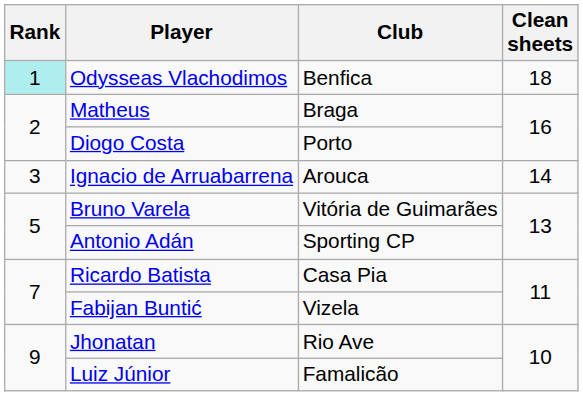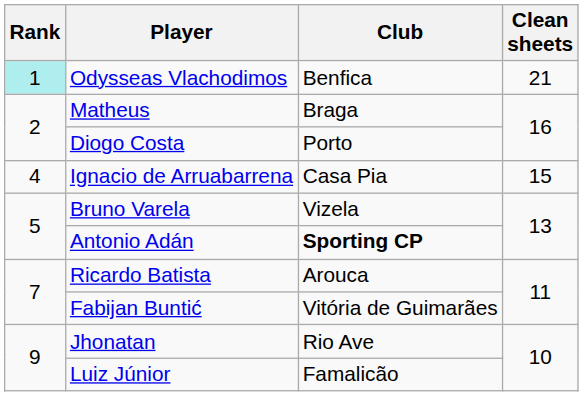Odysseas Vlachodimos | Clean sheets: 18 -> 21
Ignacio de Arruabarrena | Rank: 3 -> 4
Ignacio de Arruabarrena | Club: Arouca -> Casa Pia
Ignacio de Arruabarrena | Clean sheets: 14 -> 15
Bruno Varela | Club: Vitória de Guimarães -> Vizela
Antonio Adán | Club: normal -> bold
Ricardo Batista | Club: Casa Pia -> Arouca
Fabijan Buntić | Club: Vizela -> Vitória de Guimarães
